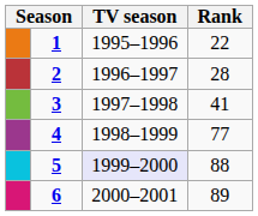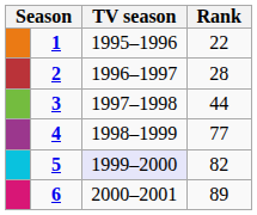3 | Rank: 41 -> 44
5 | Rank: 88 -> 82
